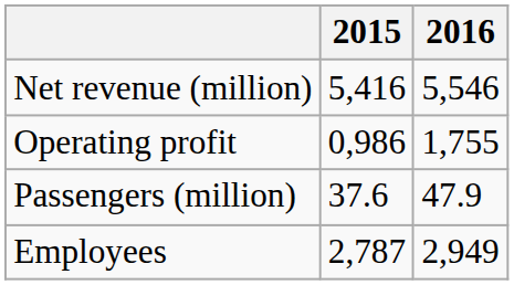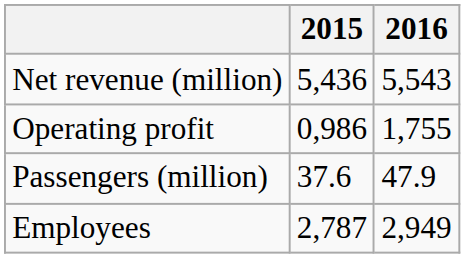Net revenue (million) | 2015: 5,416 -> 5,436
Net revenue (million) | 2016: 5,546 -> 5,543
